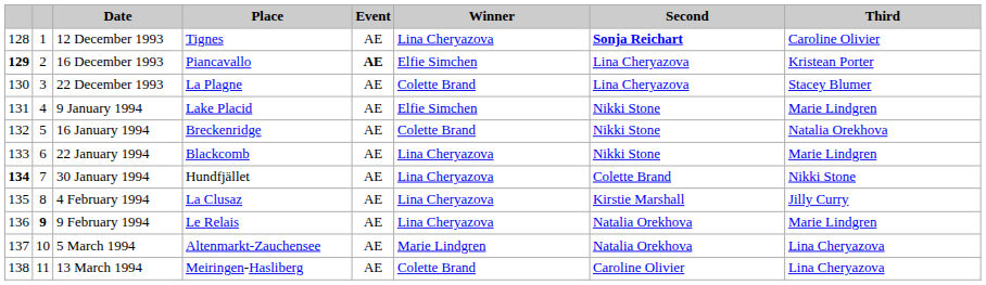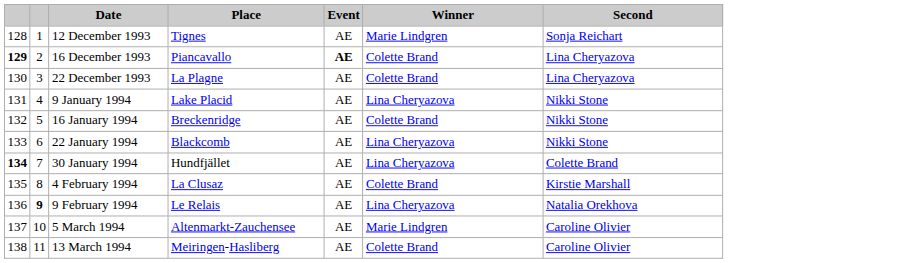- column: Third | Caroline Olivier | Kristean Porter | Stacey Blumer | Marie Lindgren | Natalia Orekhova | Marie Lindgren | Nikki Stone | Jilly Curry | Marie Lindgren | Lina Cheryazova | Lina Cheryazova
12 December 1993 | Winner: Lina Cheryazova -> Marie Lindgren
12 December 1993 | Second: bold -> normal
16 December 1993 | Winner: Elfie Simchen -> Colette Brand
9 January 1994 | Winner: Elfie Simchen -> Lina Cheryazova
4 February 1994 | Winner: Lina Cheryazova -> Colette Brand
5 March 1994 | Second: Natalia Orekhova -> Caroline Olivier
